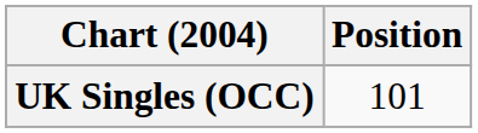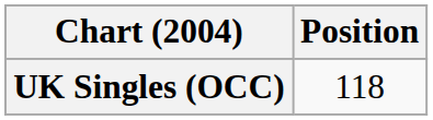UK Singles (OCC) | Position: 101 -> 118
